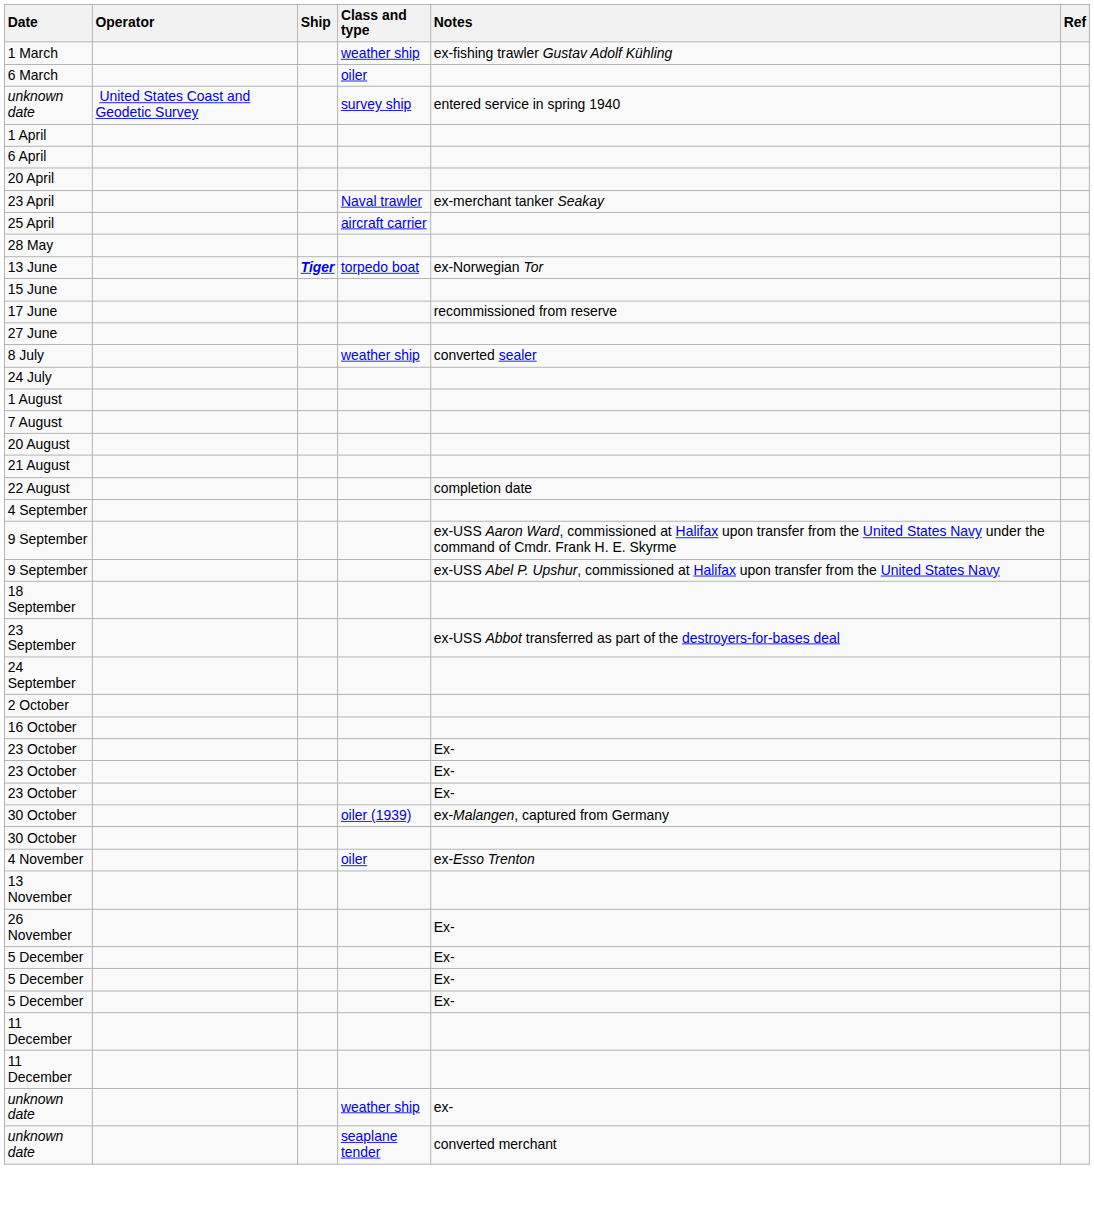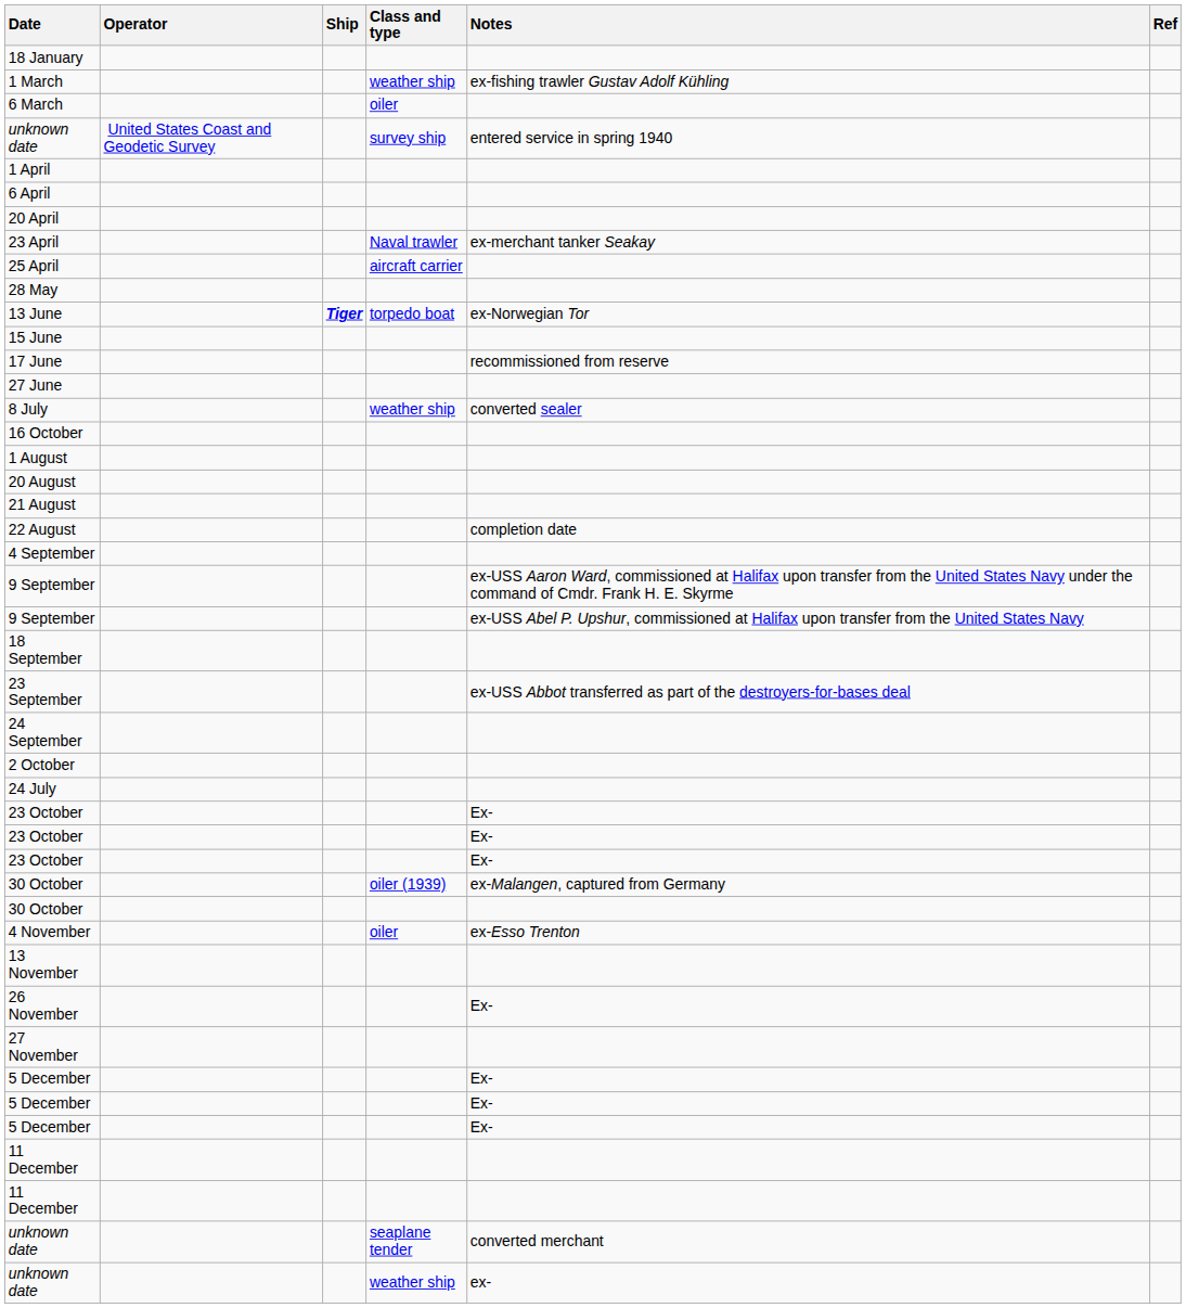+ row: 18 January
rows swapped: 24 July <-> 16 October
- row: 7 August
+ row: 27 November
rows swapped: unknown date / seaplane tender <-> unknown date / weather ship
